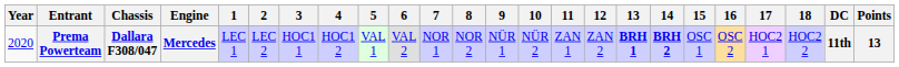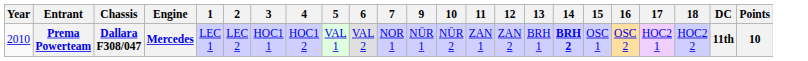- column: 8 | NOR 2
Prema Powerteam | Year: 2020 -> 2010
Prema Powerteam | 13: bold -> normal
Prema Powerteam | Points: 13 -> 10
